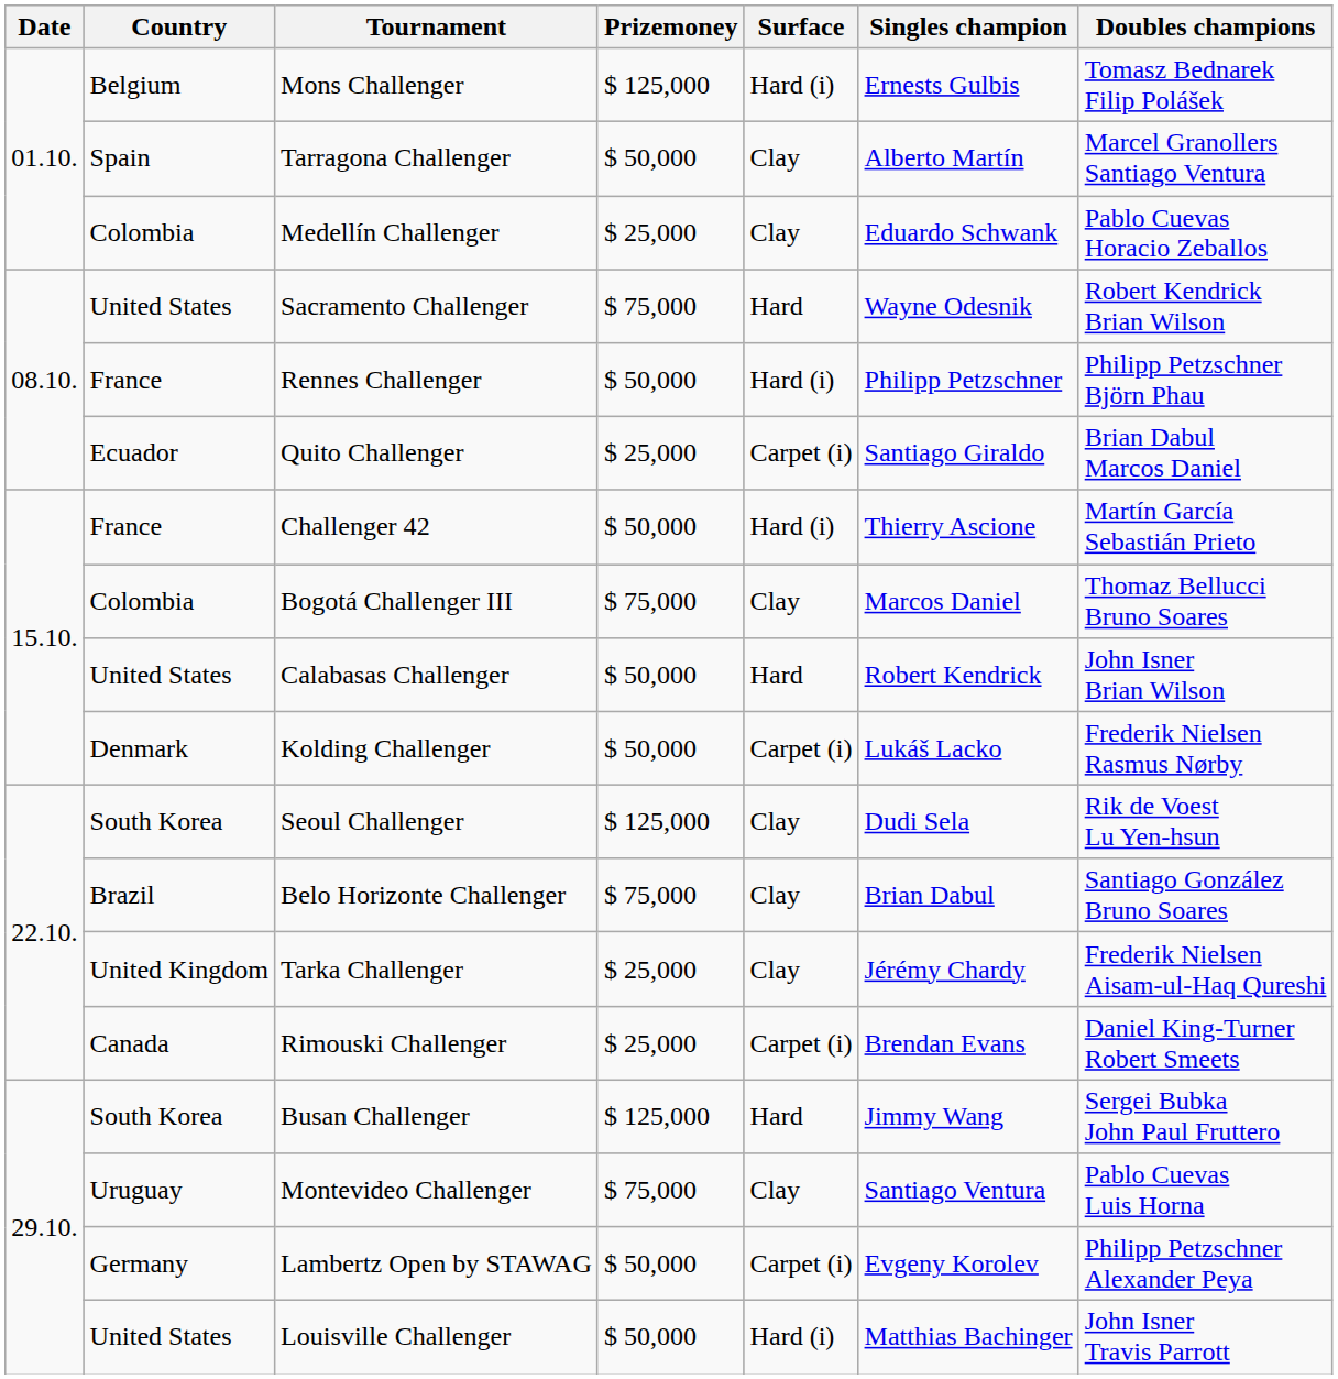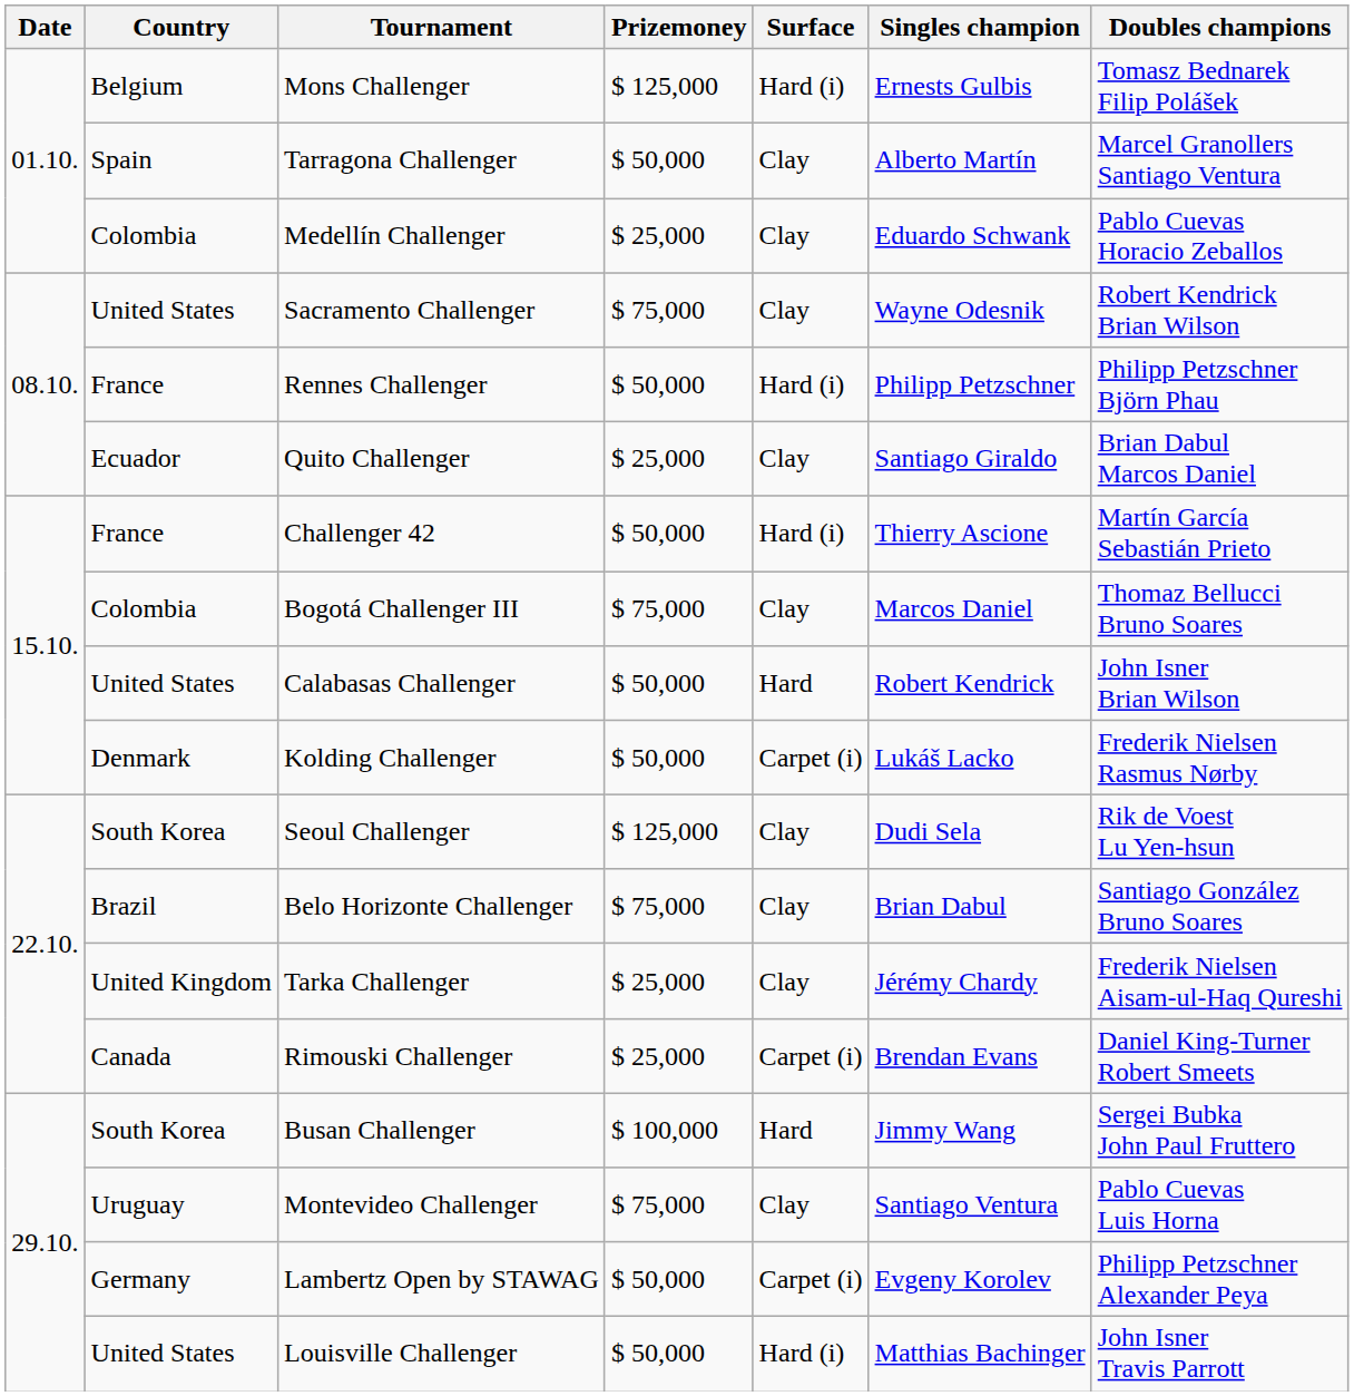Sacramento Challenger | Surface: Hard -> Clay
Quito Challenger | Surface: Carpet (i) -> Clay
Busan Challenger | Prizemoney: $ 125,000 -> $ 100,000
